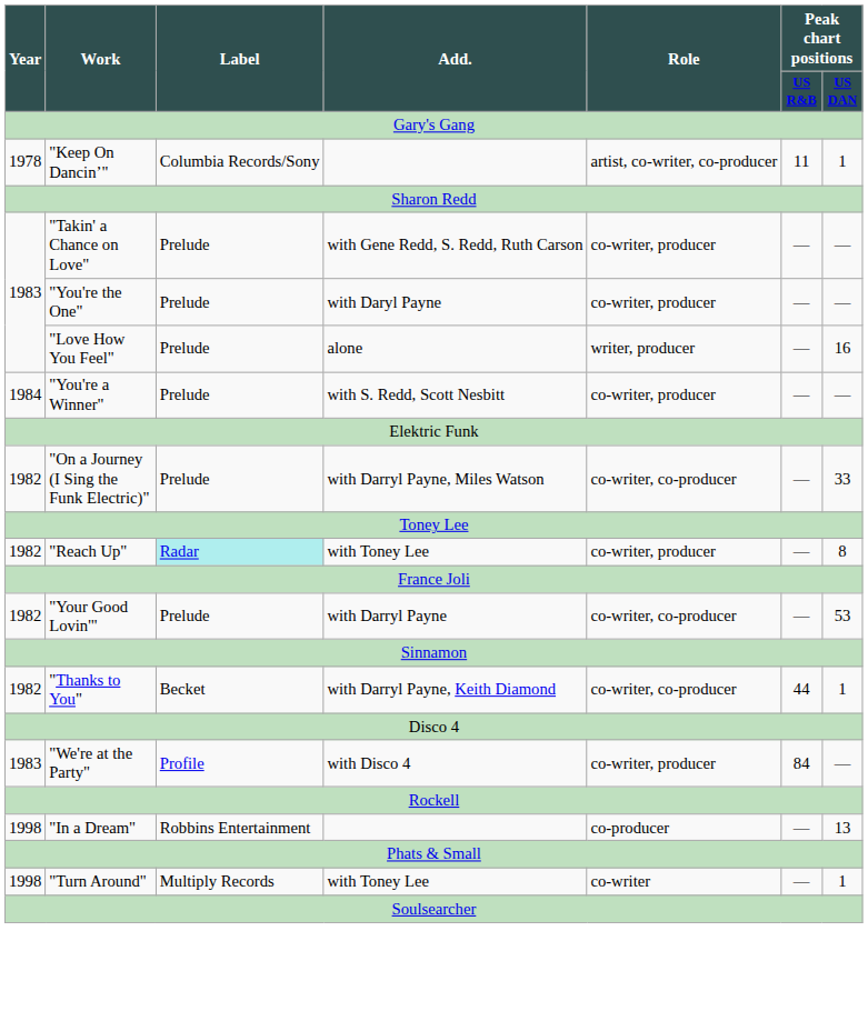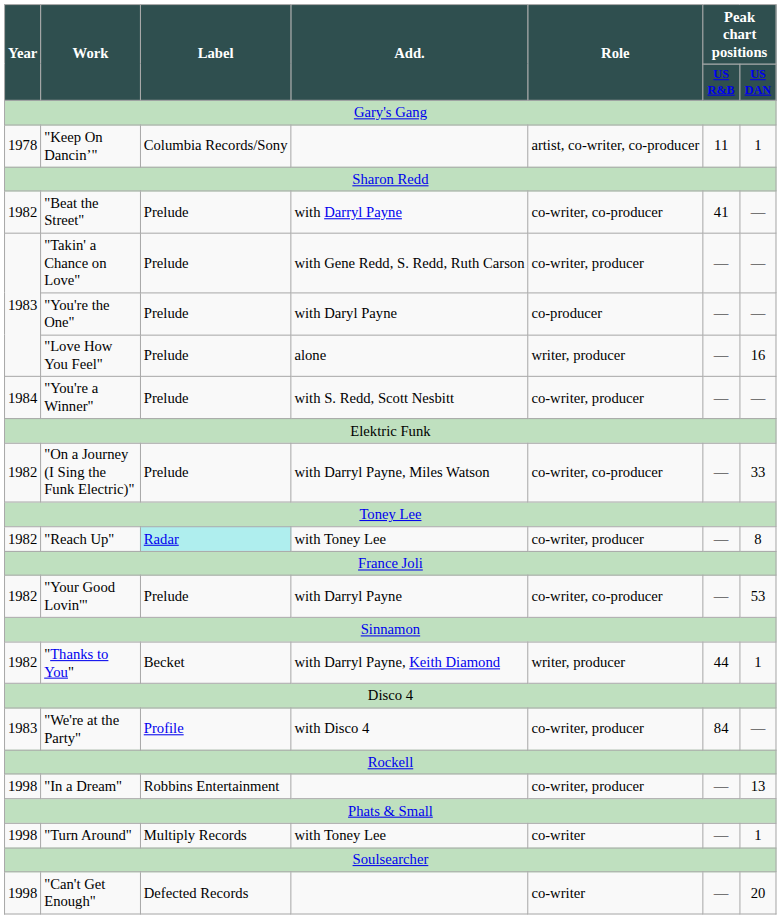+ row: 1982 | "Beat the Street" | Prelude | with Darryl Payne | co-writer, co-producer | 41 | —
"You're the One" | Role: co-writer, producer -> co-producer
"Thanks to You" | Role: co-writer, co-producer -> writer, producer
"In a Dream" | Role: co-producer -> co-writer, producer
+ row: 1998 | "Can't Get Enough" | Defected Records | co-writer | — | 20
